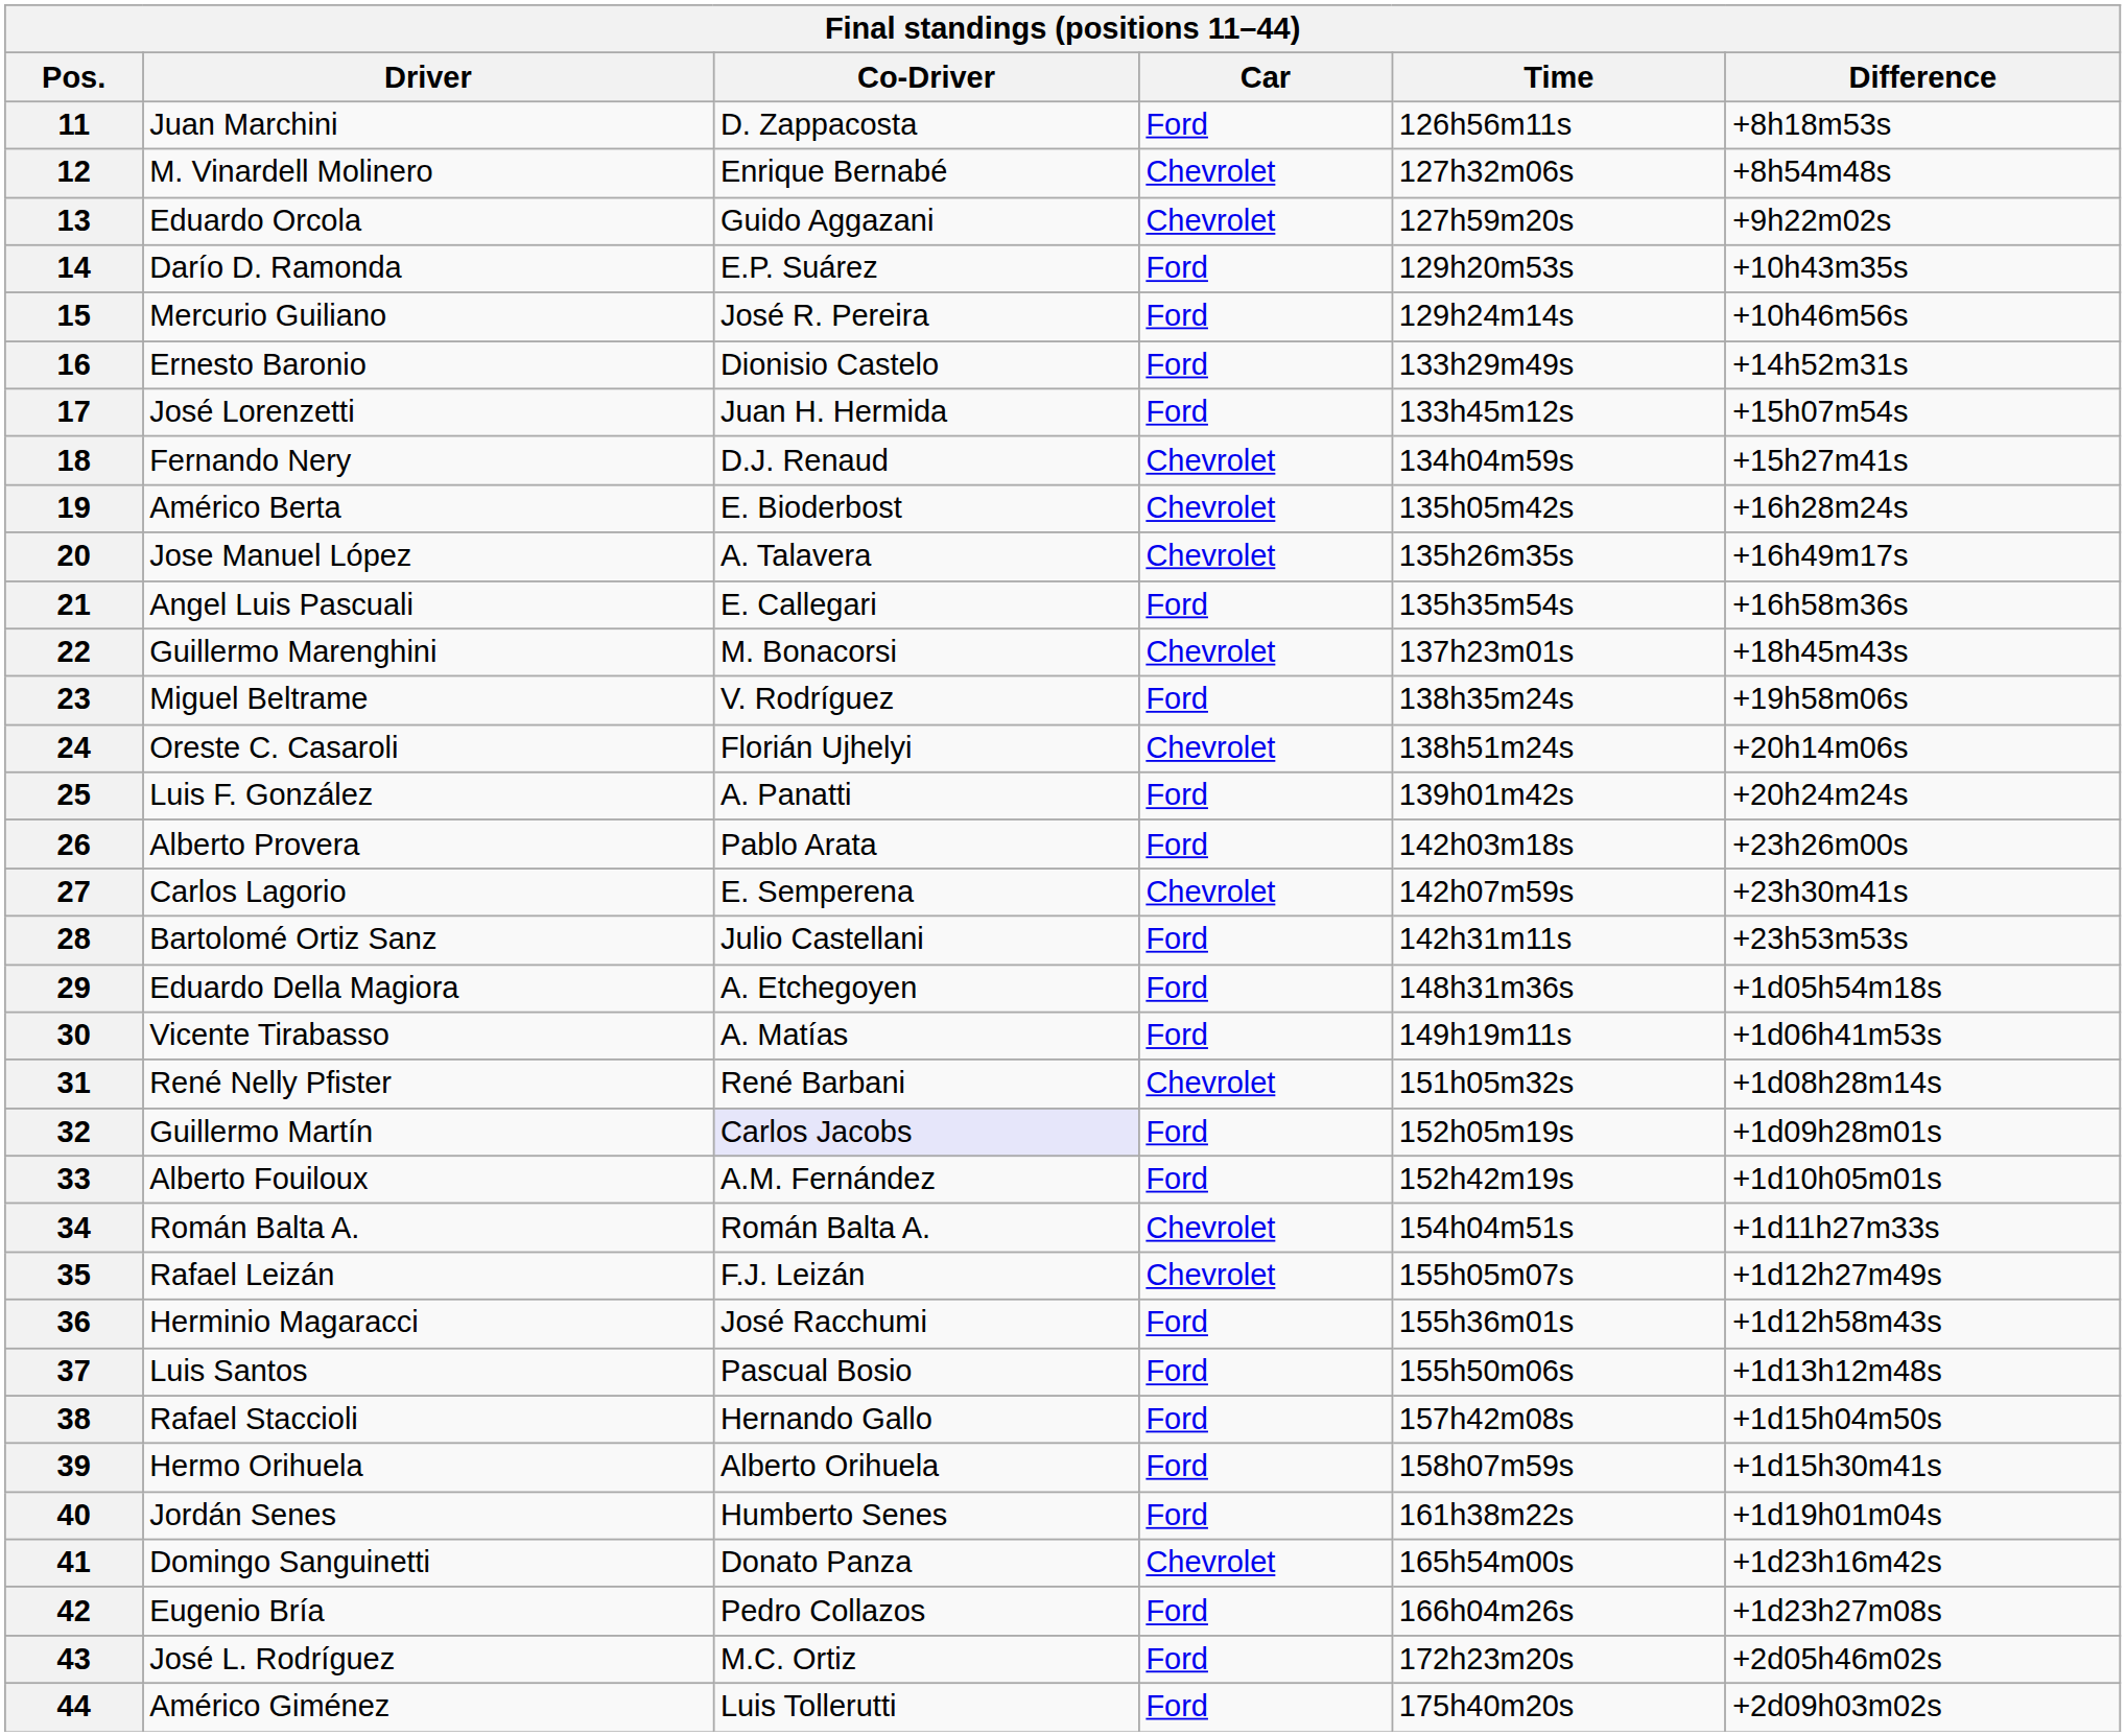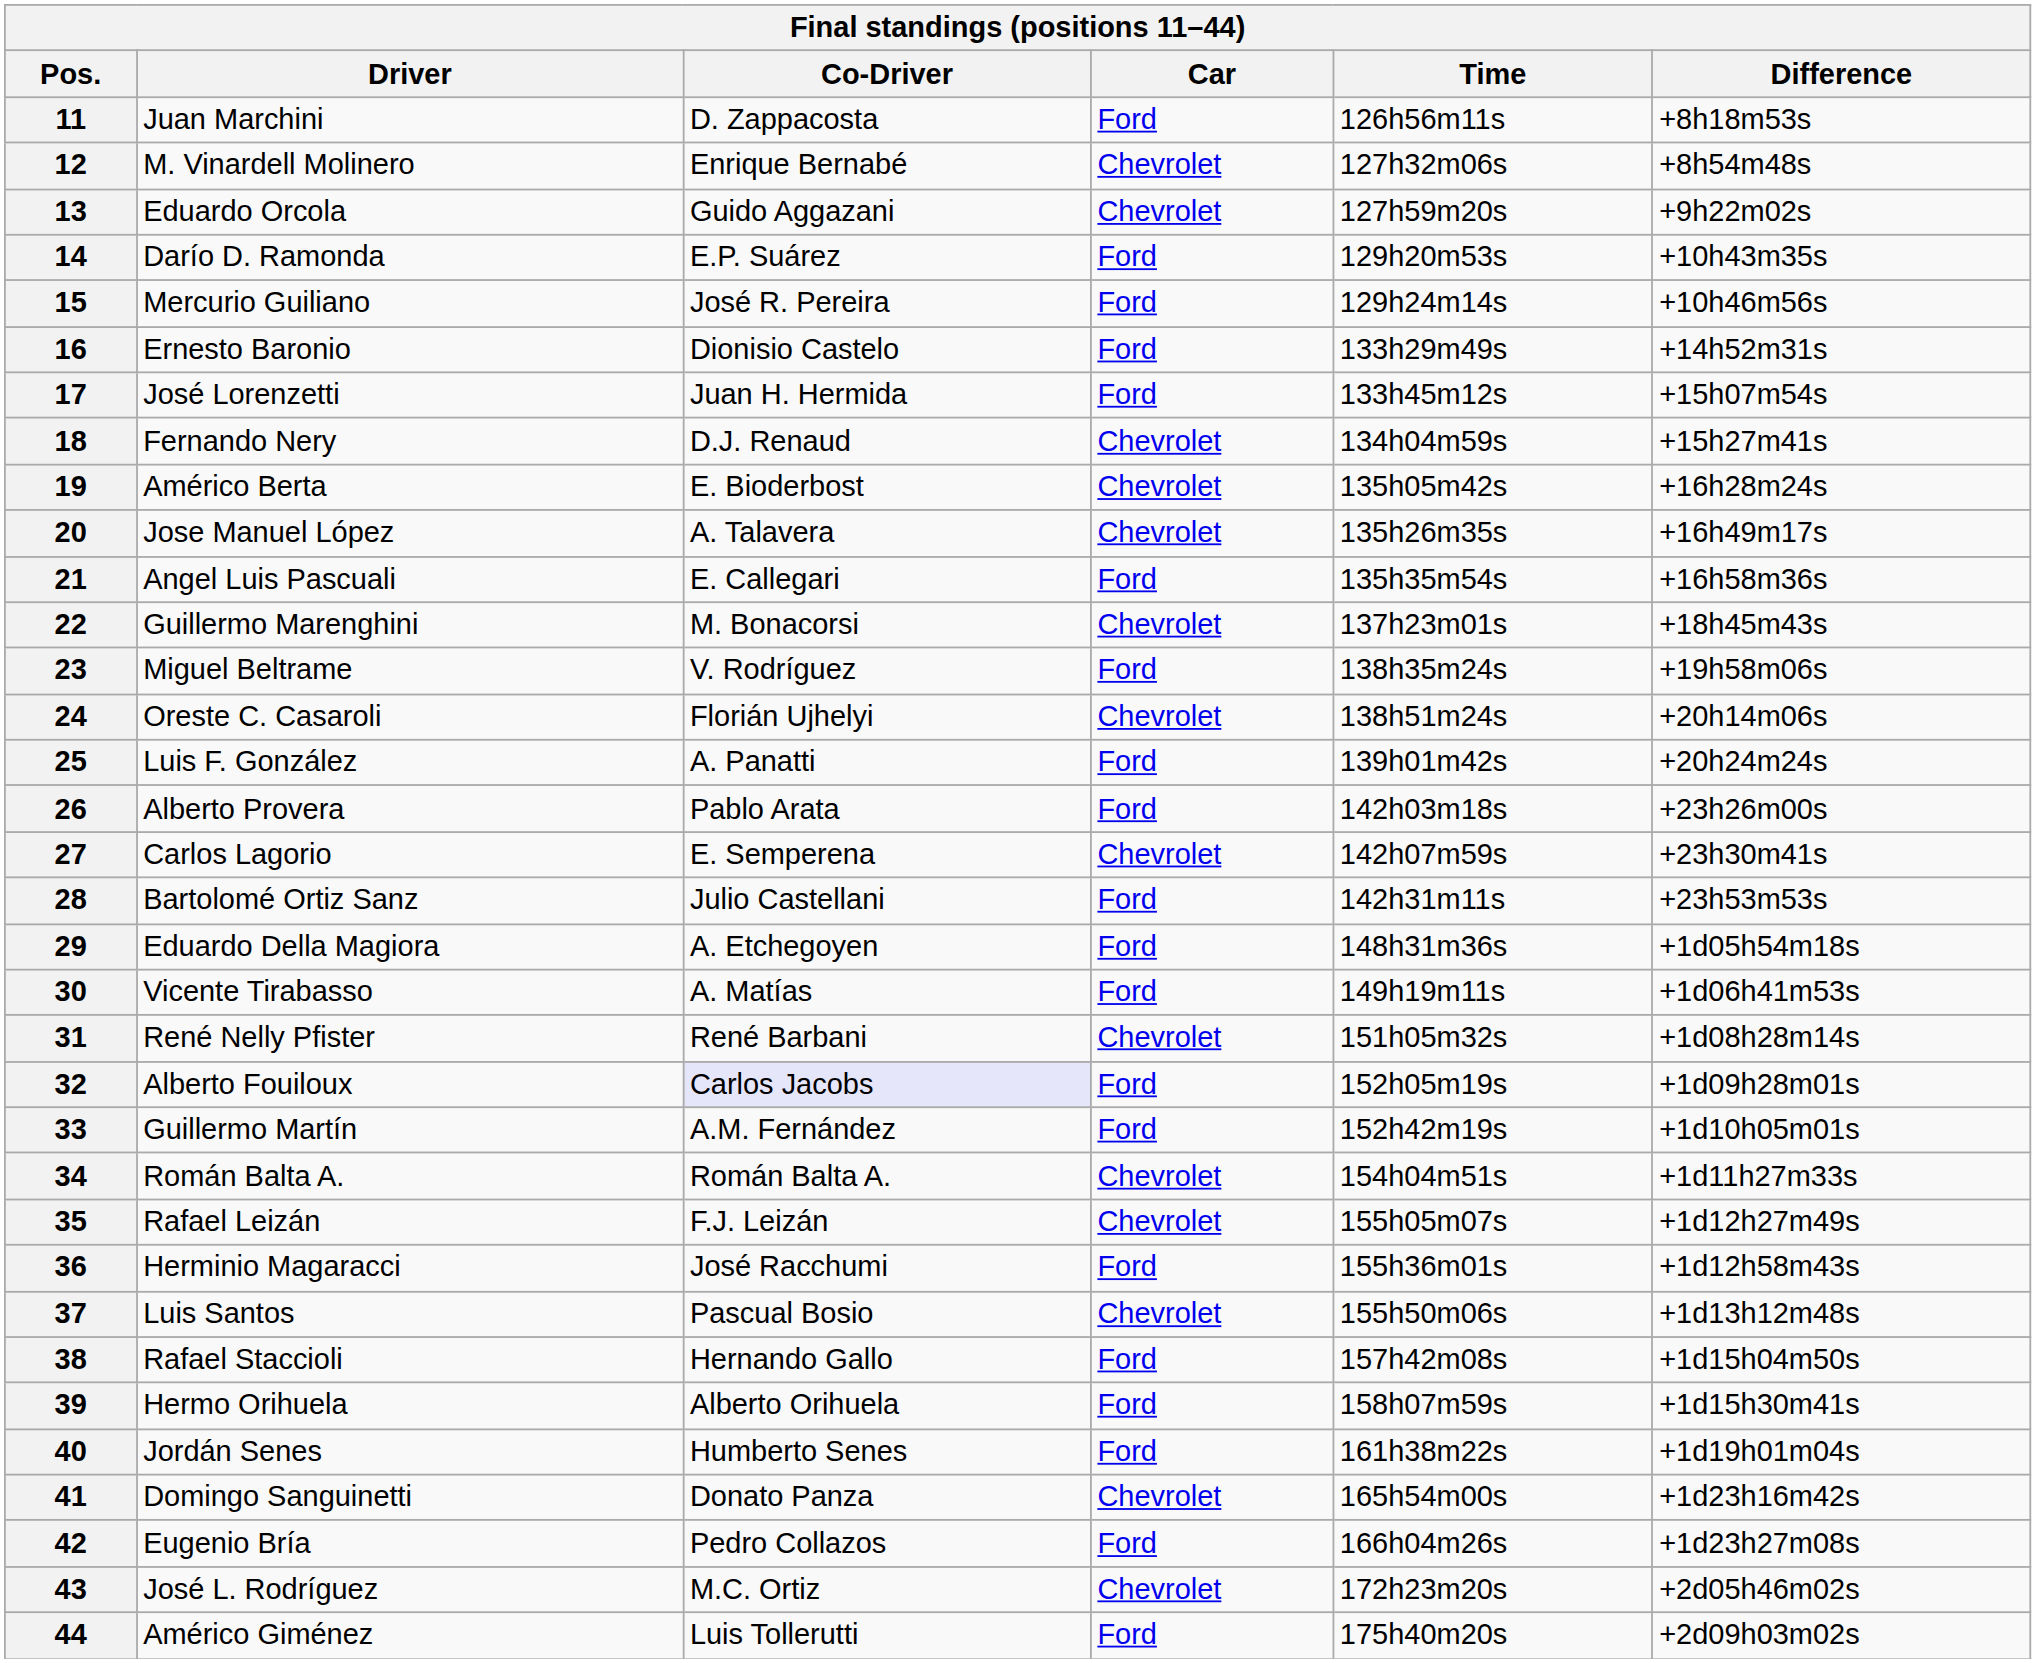32 | Driver: Guillermo Martín -> Alberto Fouiloux
33 | Driver: Alberto Fouiloux -> Guillermo Martín
37 | Car: Ford -> Chevrolet
43 | Car: Ford -> Chevrolet
